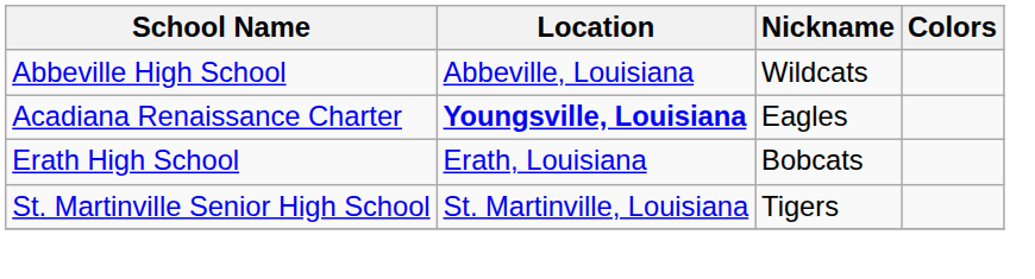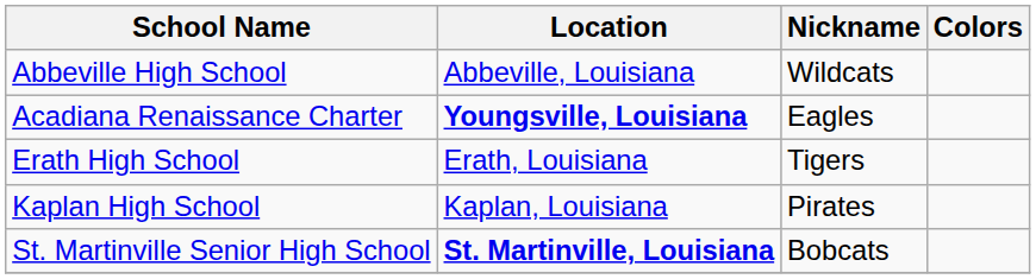Erath High School | Nickname: Bobcats -> Tigers
+ row: Kaplan High School | Kaplan, Louisiana | Pirates
St. Martinville Senior High School | Location: normal -> bold
St. Martinville Senior High School | Nickname: Tigers -> Bobcats
